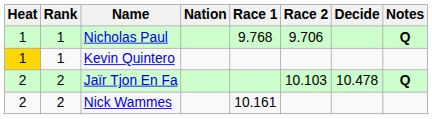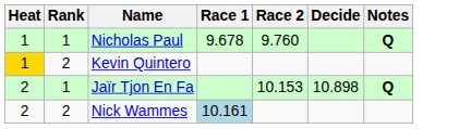- column: Nation
Nicholas Paul | Race 1: 9.768 -> 9.678
Nicholas Paul | Race 2: 9.706 -> 9.760
Kevin Quintero | Rank: 1 -> 2
Jaïr Tjon En Fa | Rank: 2 -> 1
Jaïr Tjon En Fa | Race 2: 10.103 -> 10.153
Jaïr Tjon En Fa | Decide: 10.478 -> 10.898
Nick Wammes | Race 1: no background -> lightblue background
